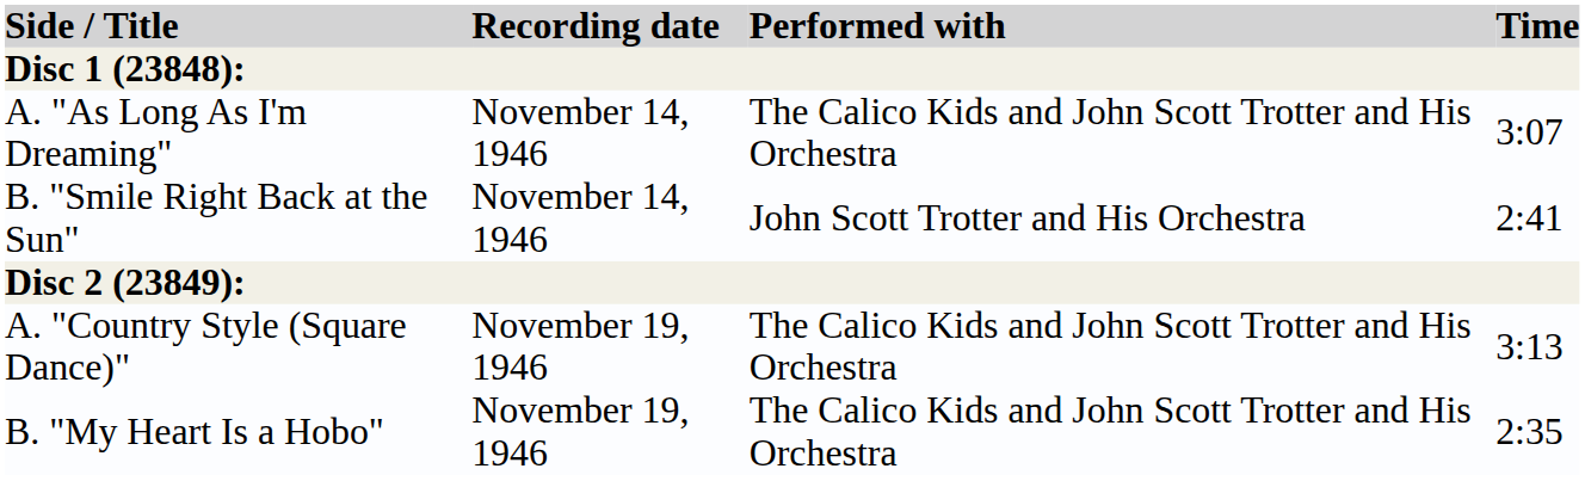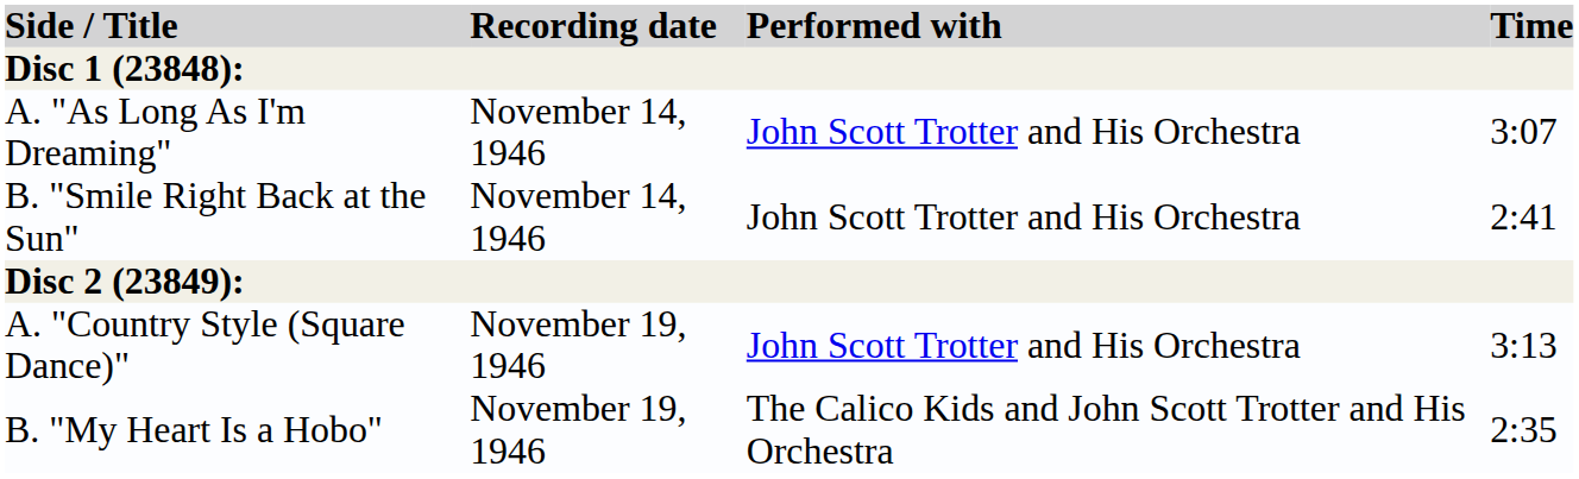A. "As Long As I'm Dreaming" | Performed with: The Calico Kids and John Scott Trotter and His Orchestra -> John Scott Trotter and His Orchestra
A. "Country Style (Square Dance)" | Performed with: The Calico Kids and John Scott Trotter and His Orchestra -> John Scott Trotter and His Orchestra
